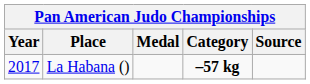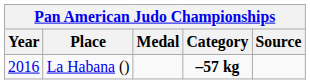La Habana () | Year: 2017 -> 2016
